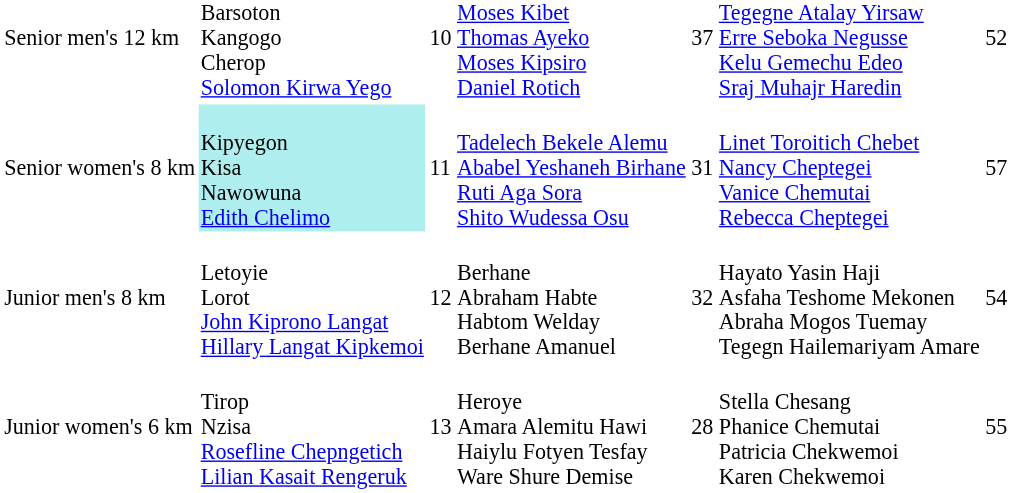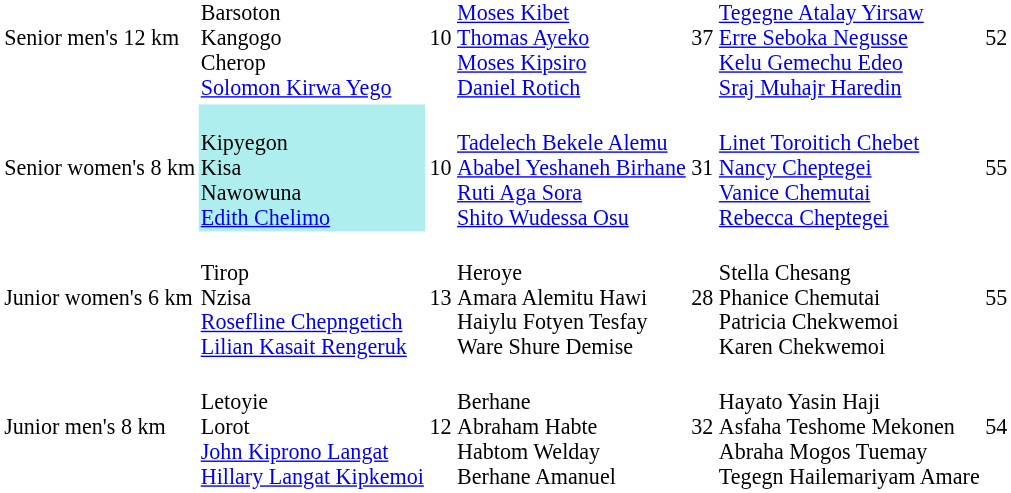Senior women's 8 km | column 3: 11 -> 10
Senior women's 8 km | column 7: 57 -> 55
rows swapped: Junior men's 8 km <-> Junior women's 6 km
